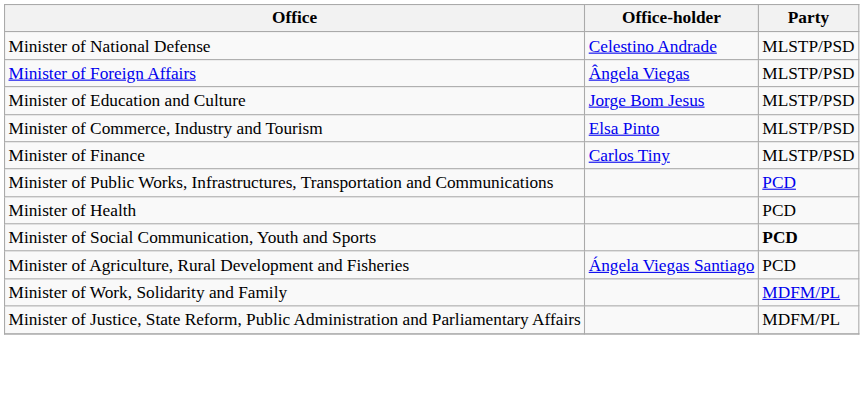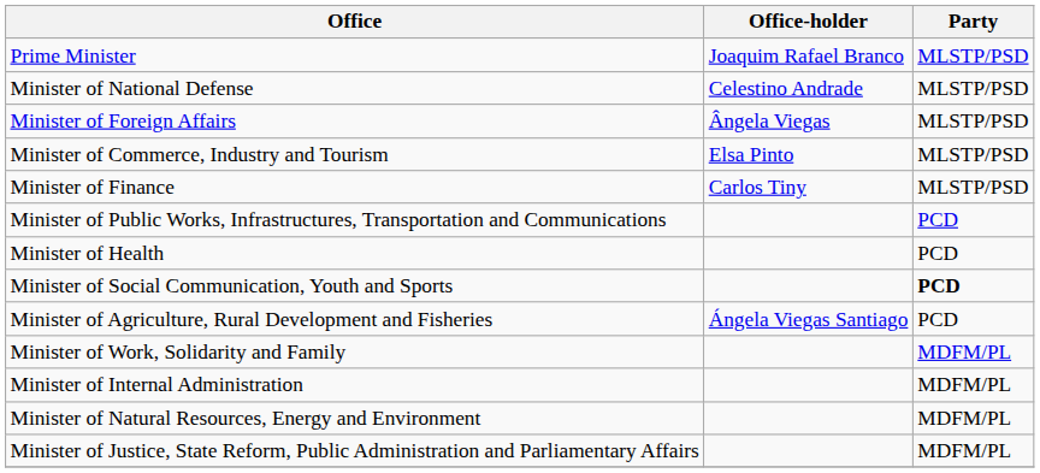+ row: Prime Minister | Joaquim Rafael Branco | MLSTP/PSD
- row: Minister of Education and Culture | Jorge Bom Jesus | MLSTP/PSD
+ row: Minister of Internal Administration | MDFM/PL
+ row: Minister of Natural Resources, Energy and Environment | MDFM/PL
